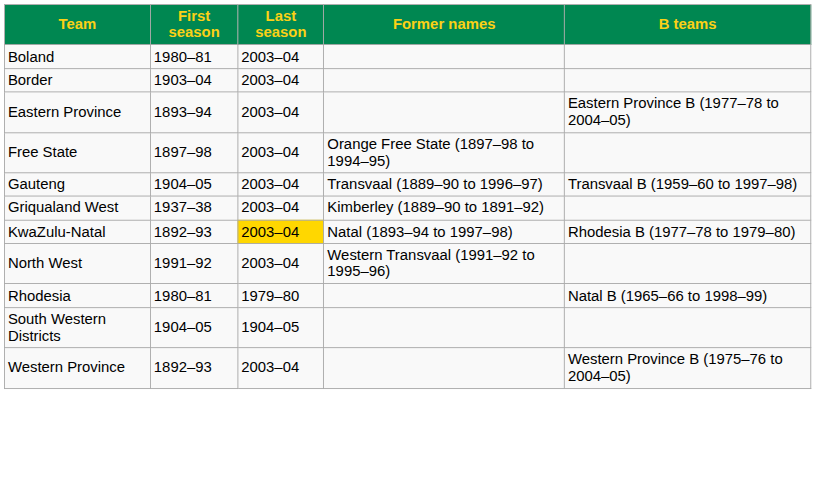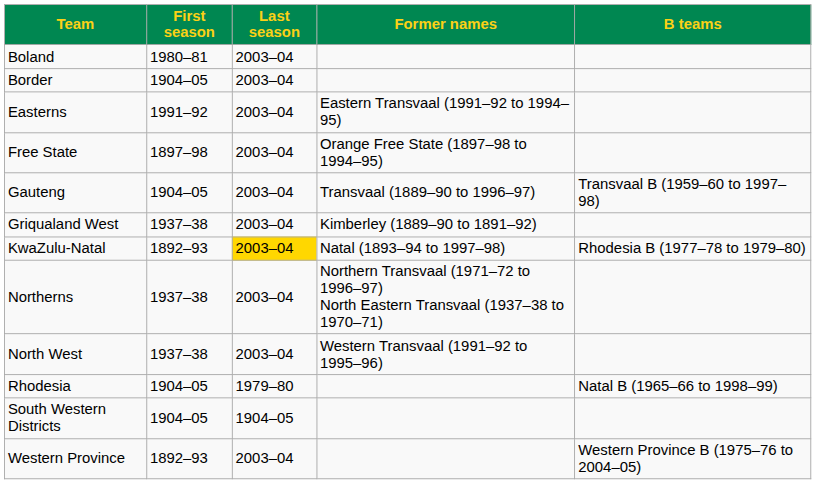Border | First season: 1903–04 -> 1904–05
- row: Eastern Province | 1893–94 | 2003–04 | Eastern Province B (1977–78 to 2004–05)
+ row: Easterns | 1991–92 | 2003–04 | Eastern Transvaal (1991–92 to 1994–95)
+ row: Northerns | 1937–38 | 2003–04 | Northern Transvaal (1971–72 to 1996–97) North Eastern Transvaal (1937–38 to 1970–71)
North West | First season: 1991–92 -> 1937–38
Rhodesia | First season: 1980–81 -> 1904–05
